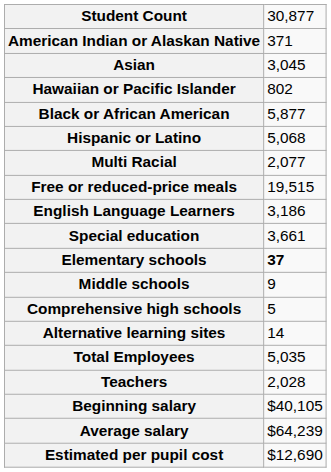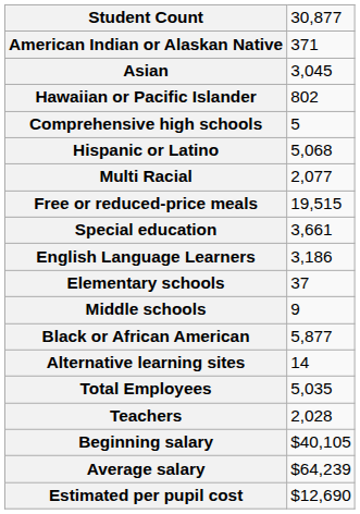rows swapped: Black or African American <-> Comprehensive high schools
rows swapped: Special education <-> English Language Learners
Elementary schools | column 2: bold -> normal
